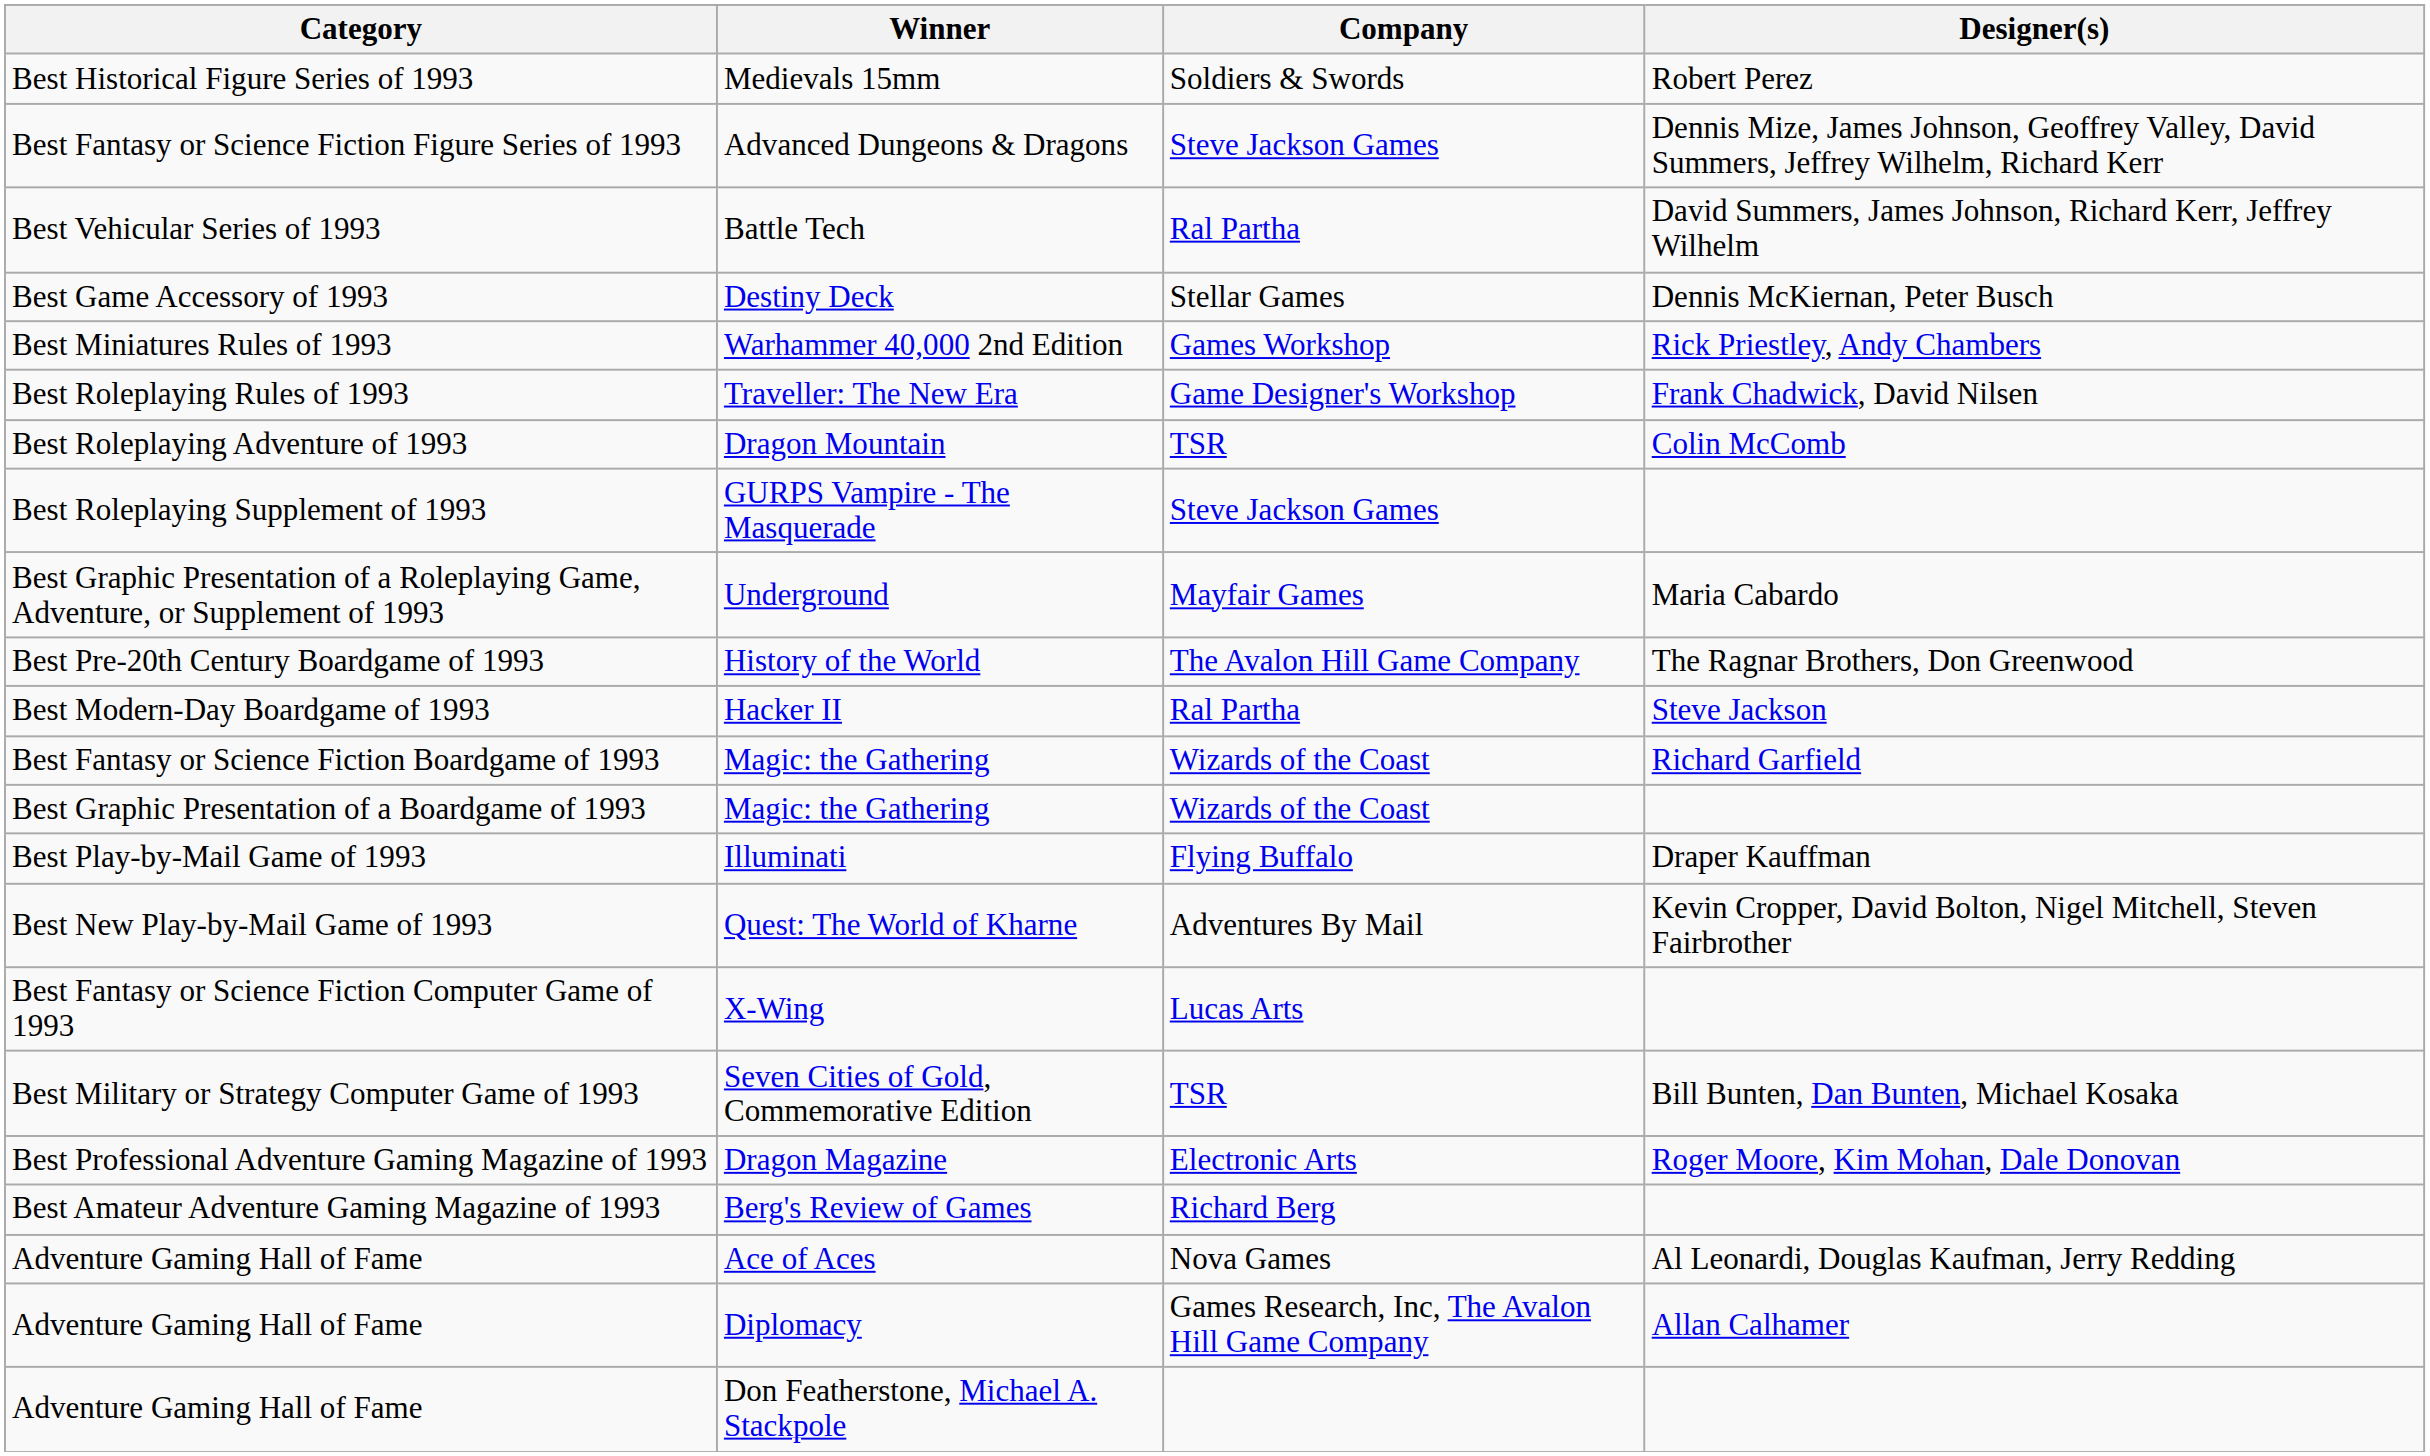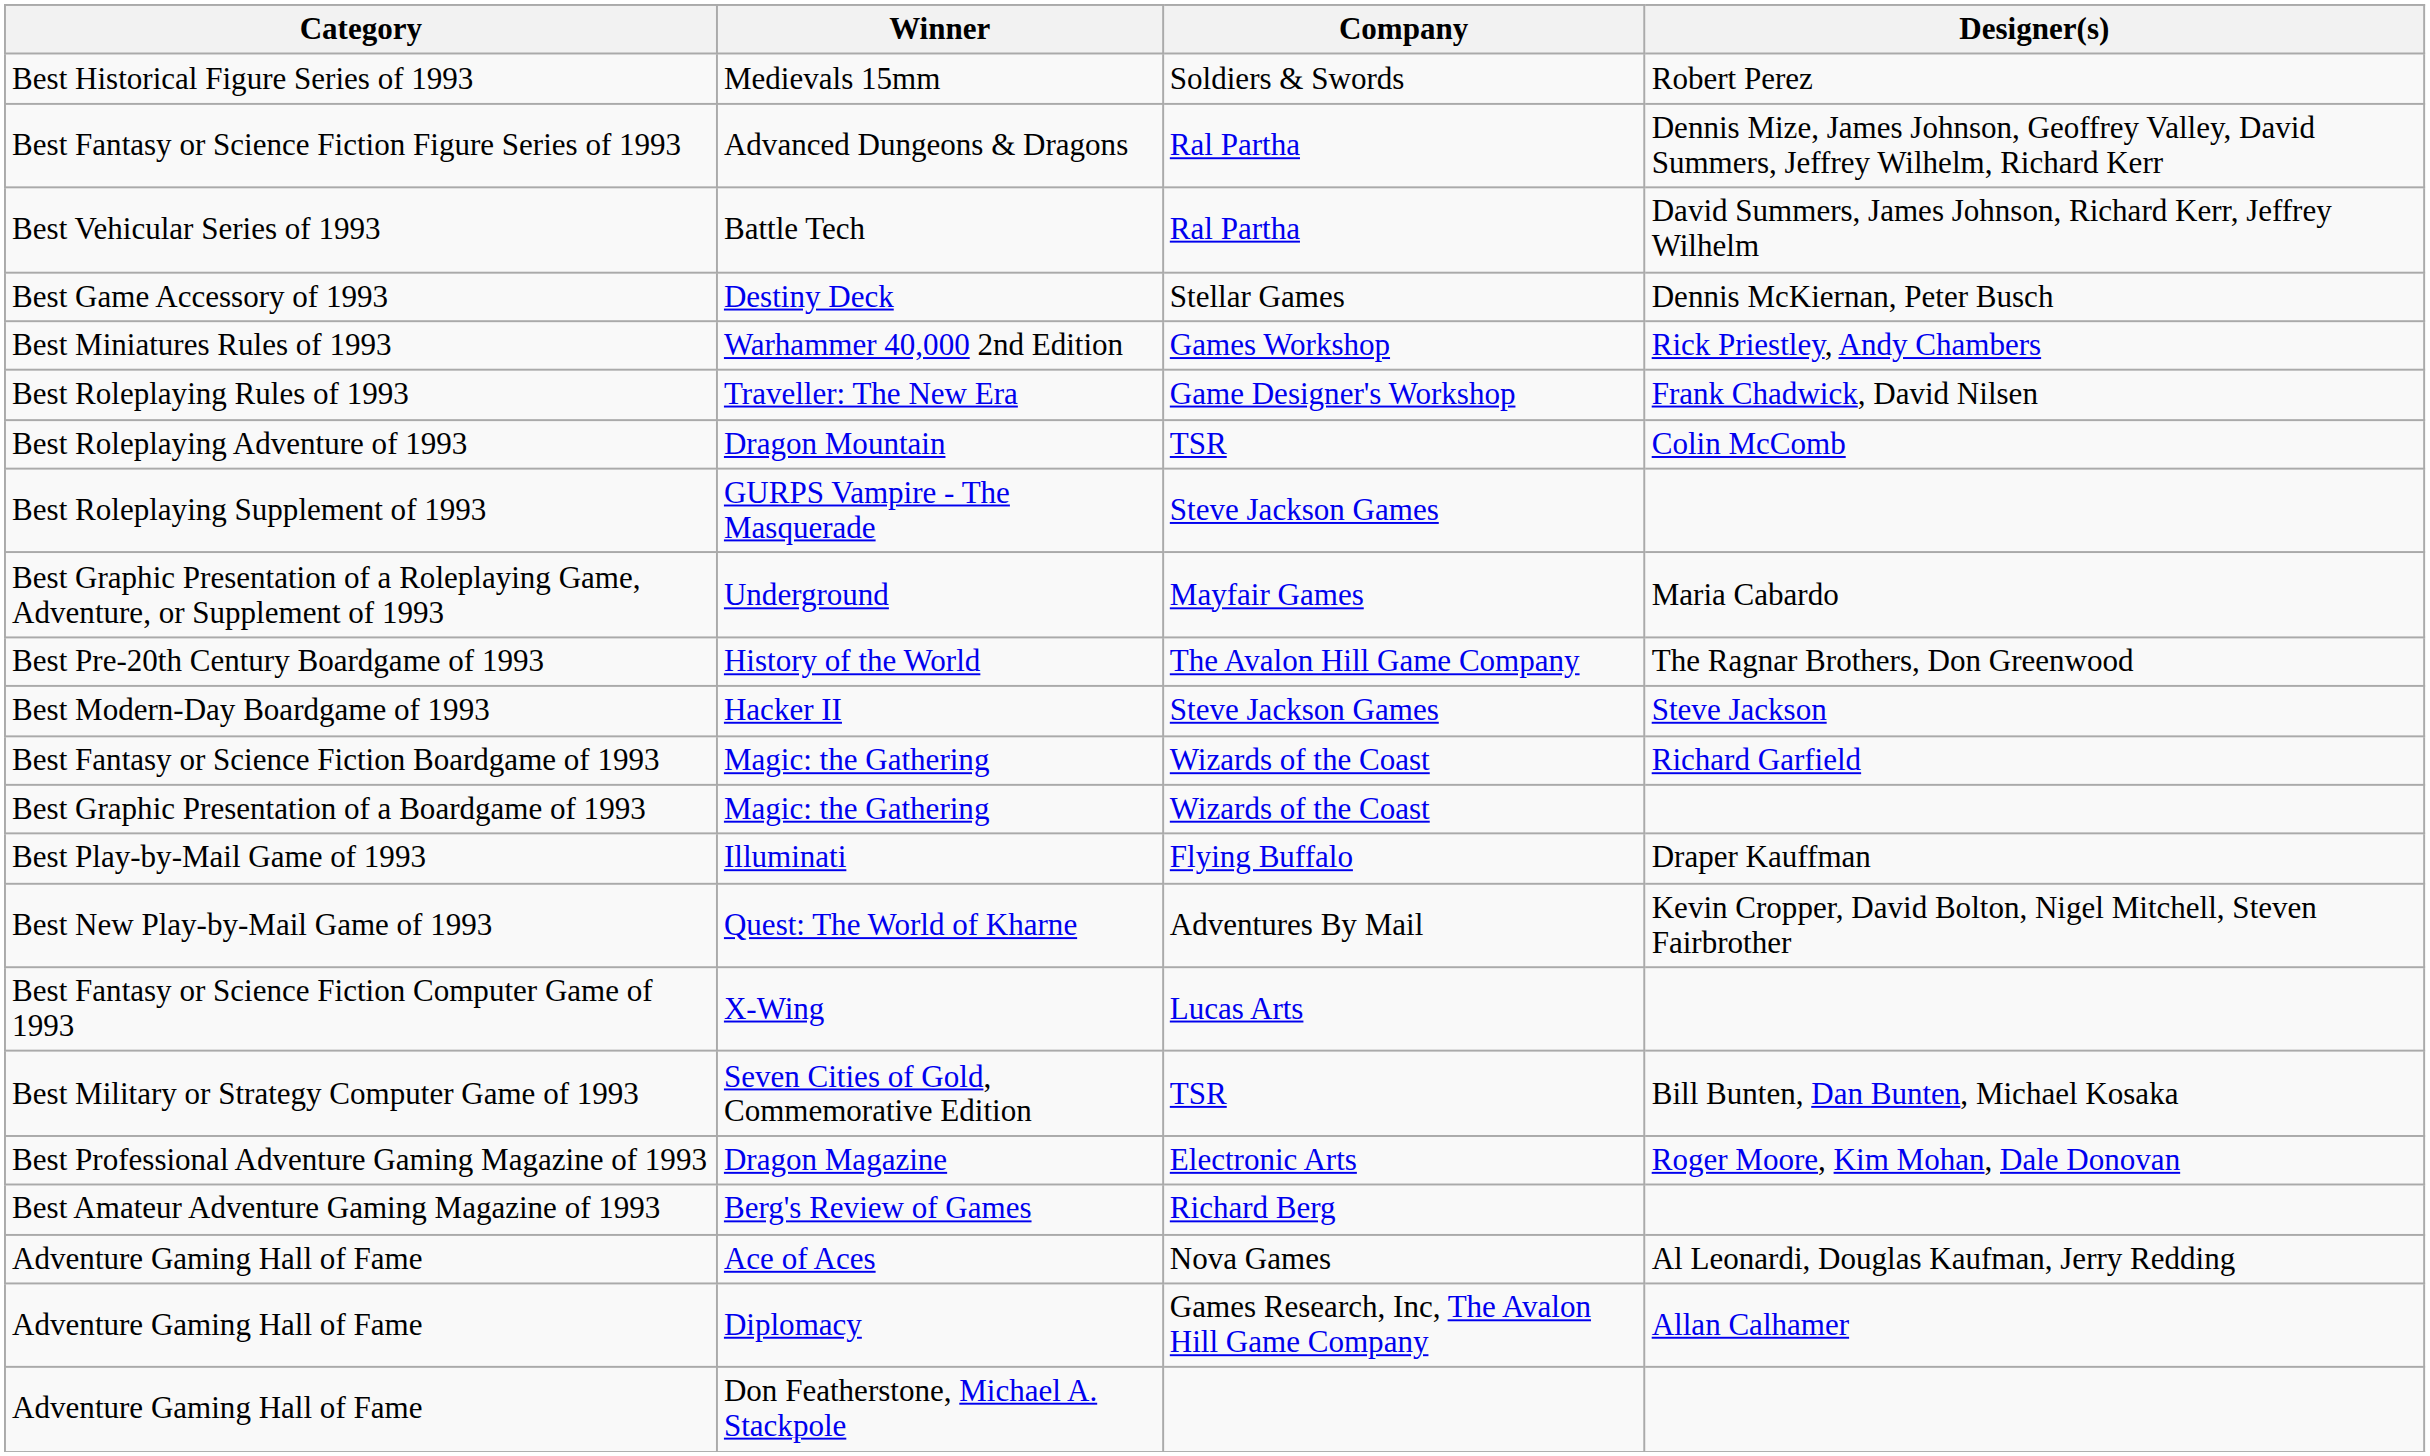Advanced Dungeons & Dragons | Company: Steve Jackson Games -> Ral Partha
Hacker II | Company: Ral Partha -> Steve Jackson Games
